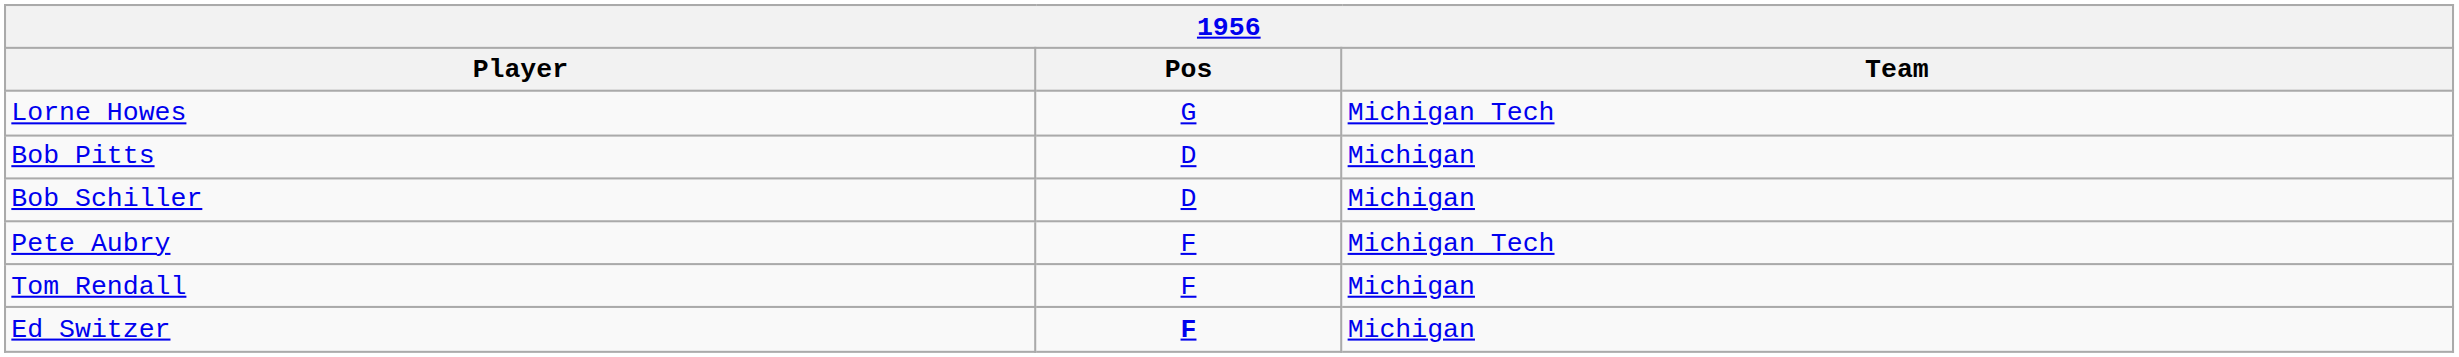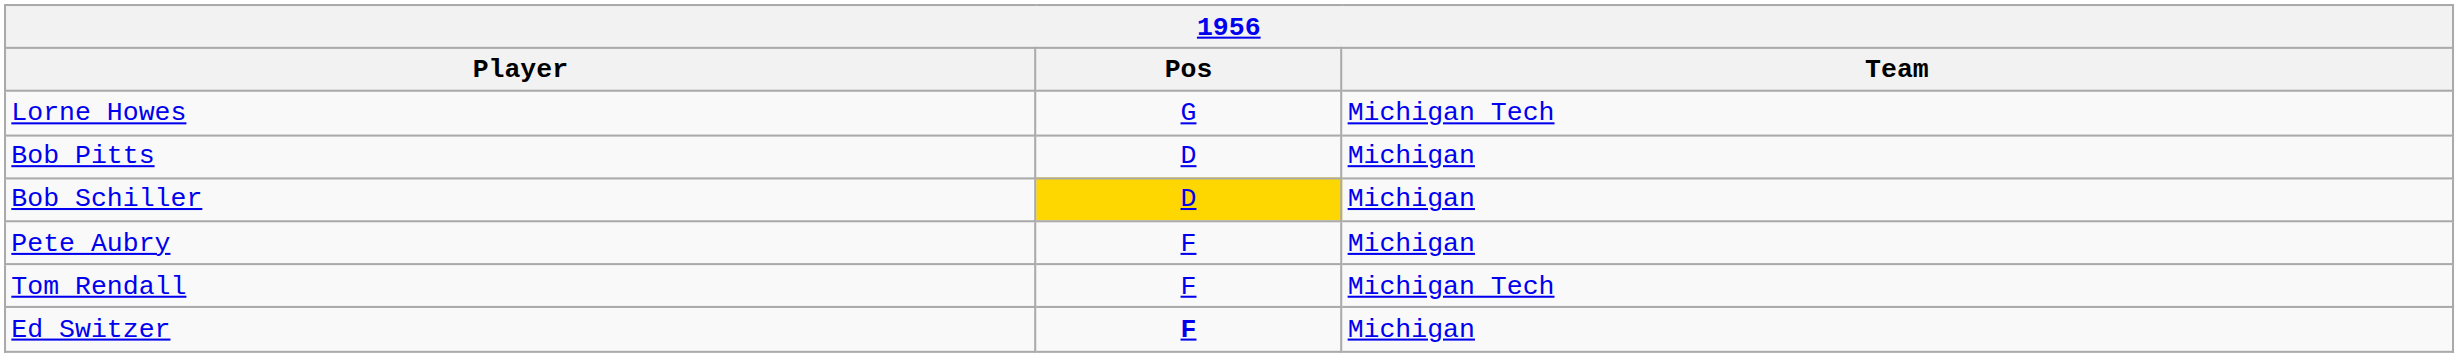Bob Schiller | Pos: no background -> gold background
Pete Aubry | Team: Michigan Tech -> Michigan
Tom Rendall | Team: Michigan -> Michigan Tech
